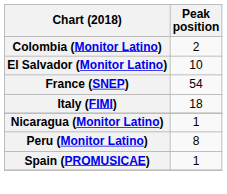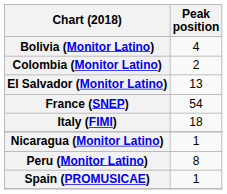+ row: Bolivia (Monitor Latino) | 4
El Salvador (Monitor Latino) | Peak position: 10 -> 13
